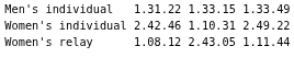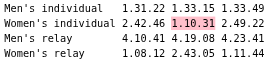Women's individual | column 5: no background -> pink background
+ row: Men's relay | 4.10.41 | 4.19.08 | 4.23.41
